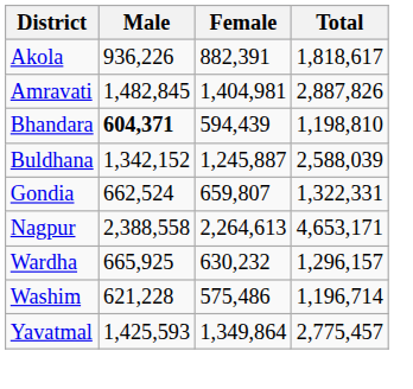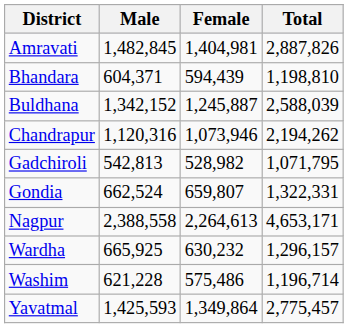- row: Akola | 936,226 | 882,391 | 1,818,617
Bhandara | Male: bold -> normal
+ row: Chandrapur | 1,120,316 | 1,073,946 | 2,194,262
+ row: Gadchiroli | 542,813 | 528,982 | 1,071,795
